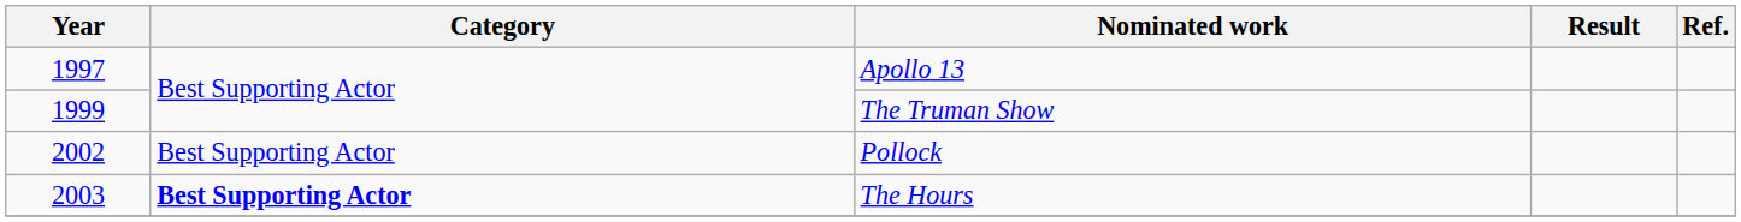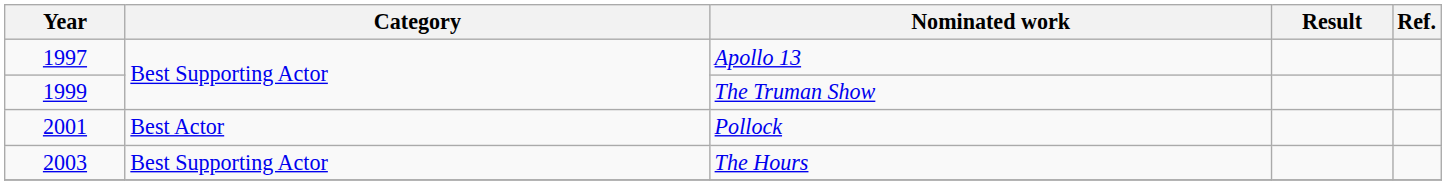Pollock | Year: 2002 -> 2001
Pollock | Category: Best Supporting Actor -> Best Actor
The Hours | Category: bold -> normal
